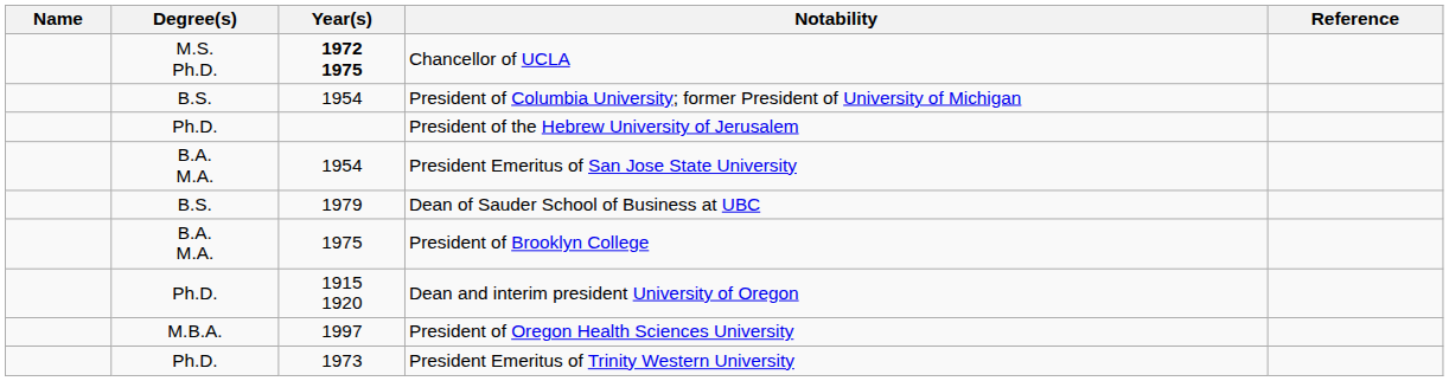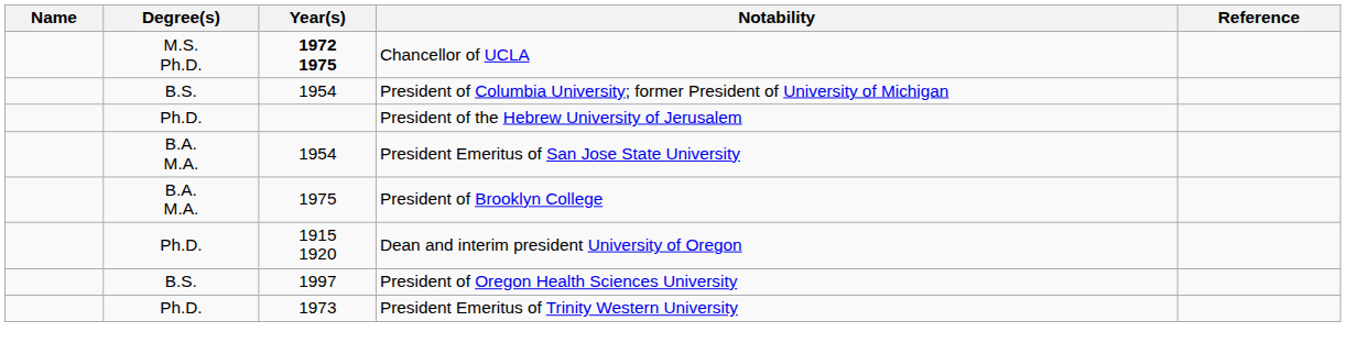- row: B.S. | 1979 | Dean of Sauder School of Business at UBC
President of Oregon Health Sciences University | Degree(s): M.B.A. -> B.S.
